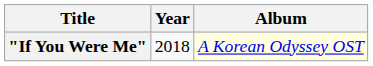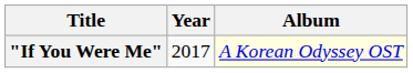"If You Were Me" | Year: 2018 -> 2017
